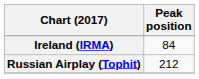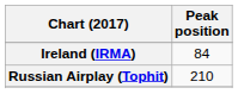Russian Airplay (Tophit) | Peak position: 212 -> 210
